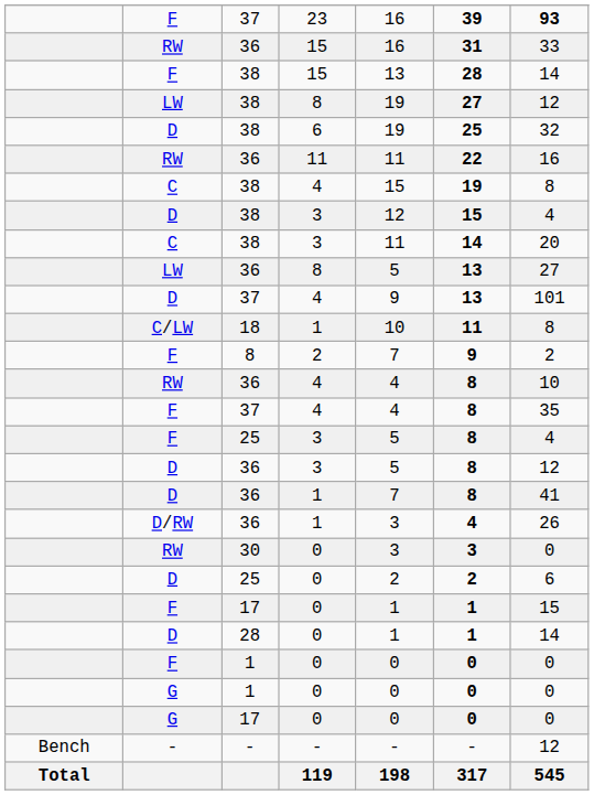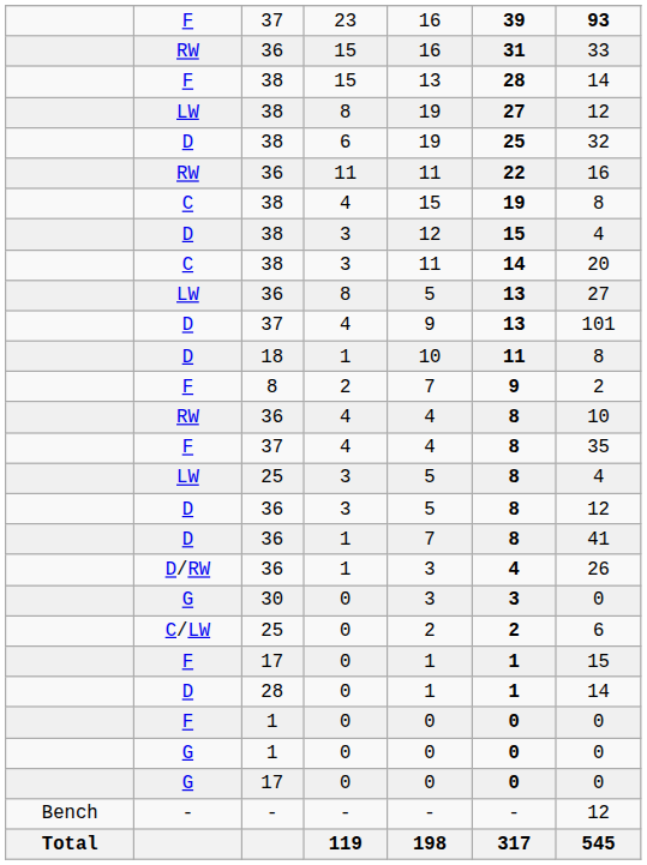18 | column 2: C/LW -> D
25 / 3 | column 2: F -> LW
30 | column 2: RW -> G
25 / 0 | column 2: D -> C/LW
